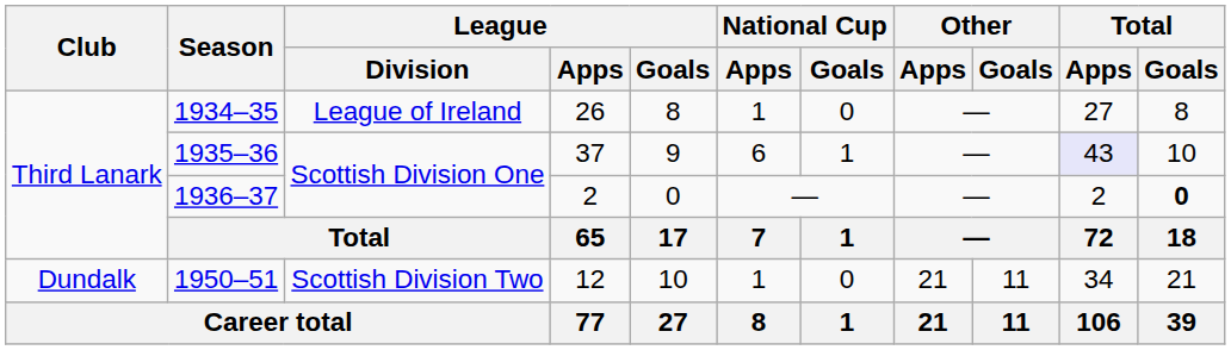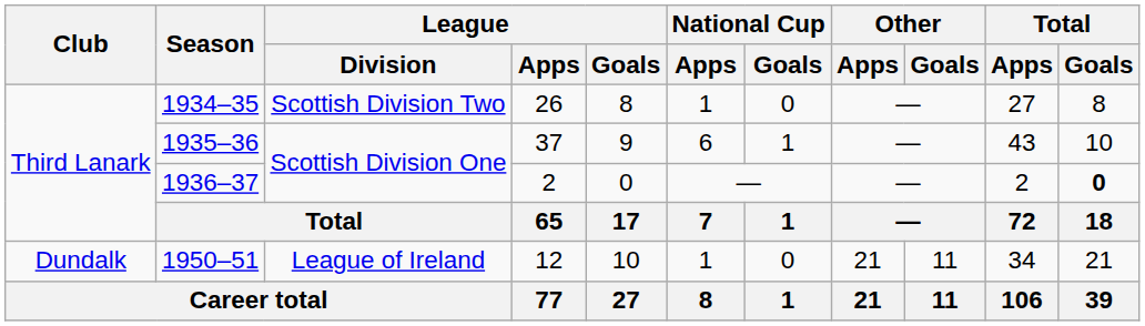1934–35 | League / Division: League of Ireland -> Scottish Division Two
1935–36 | Total / Apps: lavender background -> no background
1950–51 | League / Division: Scottish Division Two -> League of Ireland
